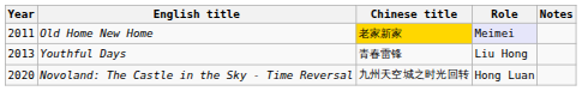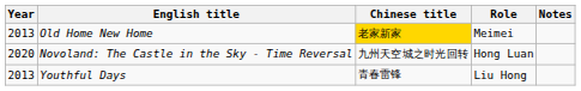Old Home New Home | Year: 2011 -> 2013
Old Home New Home | Role: lavender background -> no background
rows swapped: Youthful Days <-> Novoland: The Castle in the Sky - Time Reversal
